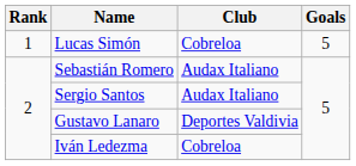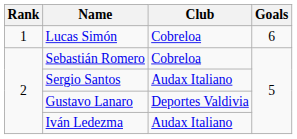Lucas Simón | Goals: 5 -> 6
Sebastián Romero | Club: Audax Italiano -> Cobreloa
Iván Ledezma | Club: Cobreloa -> Audax Italiano
